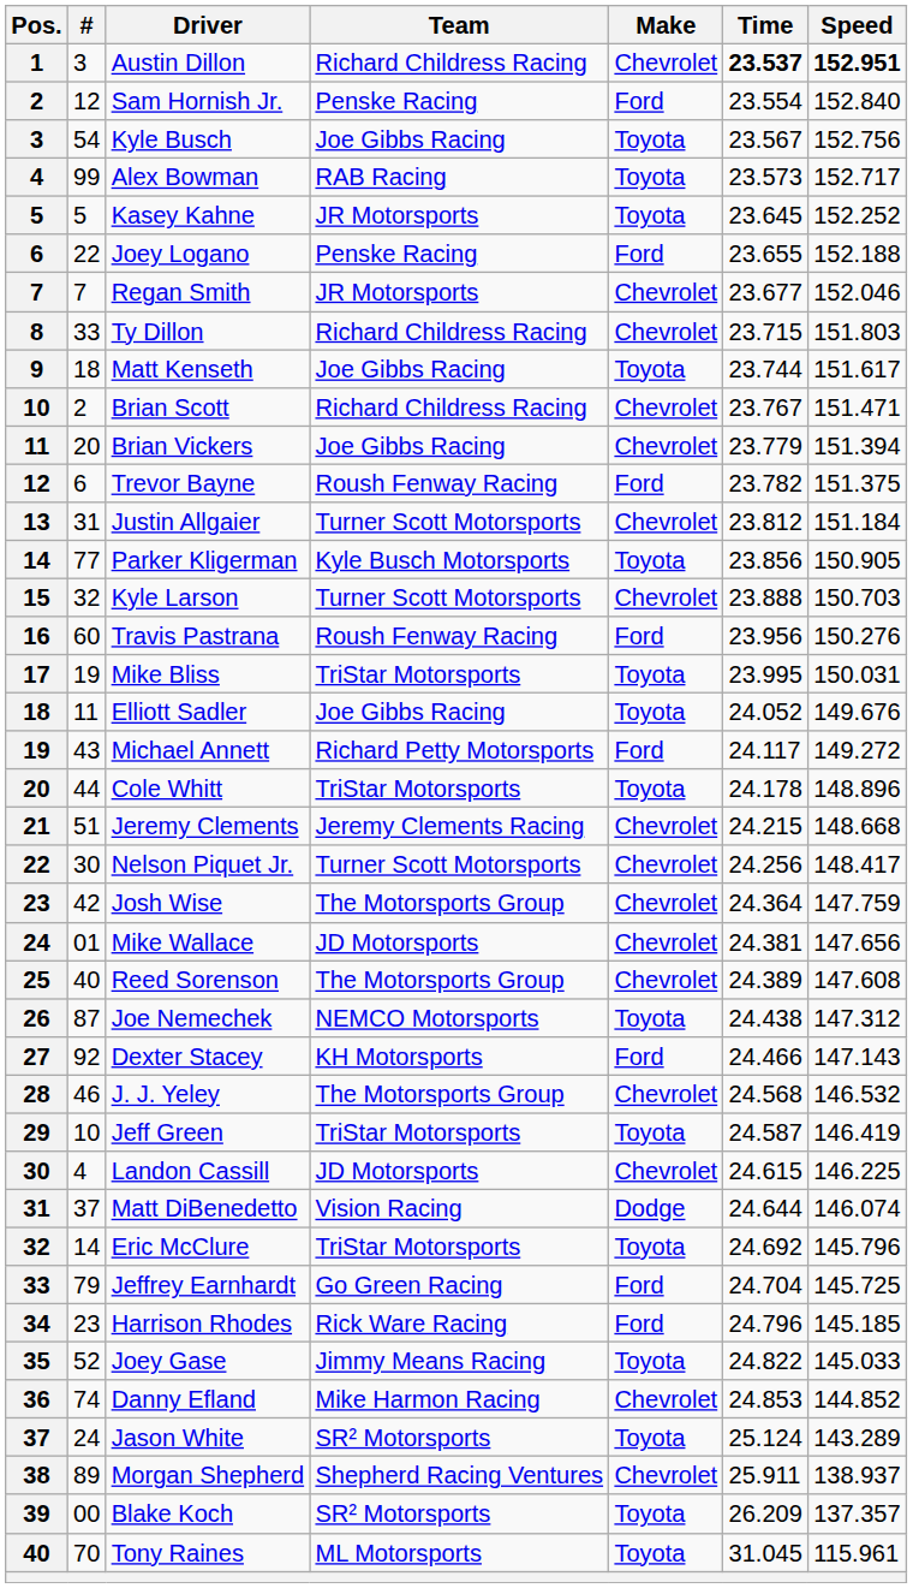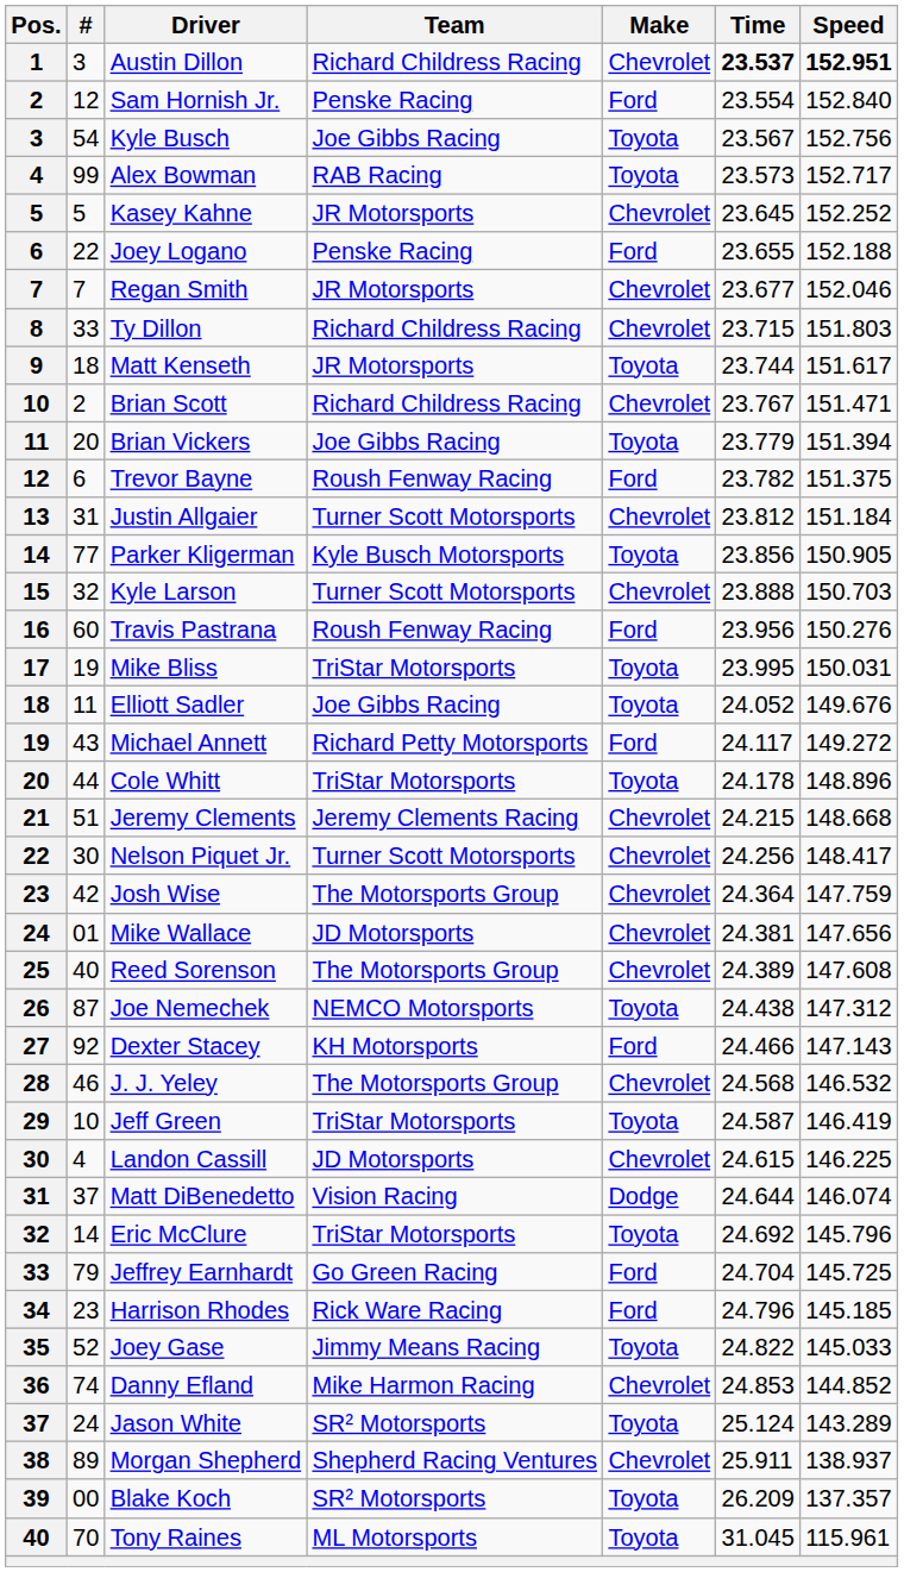Kasey Kahne | Make: Toyota -> Chevrolet
Matt Kenseth | Team: Joe Gibbs Racing -> JR Motorsports
Brian Vickers | Make: Chevrolet -> Toyota
